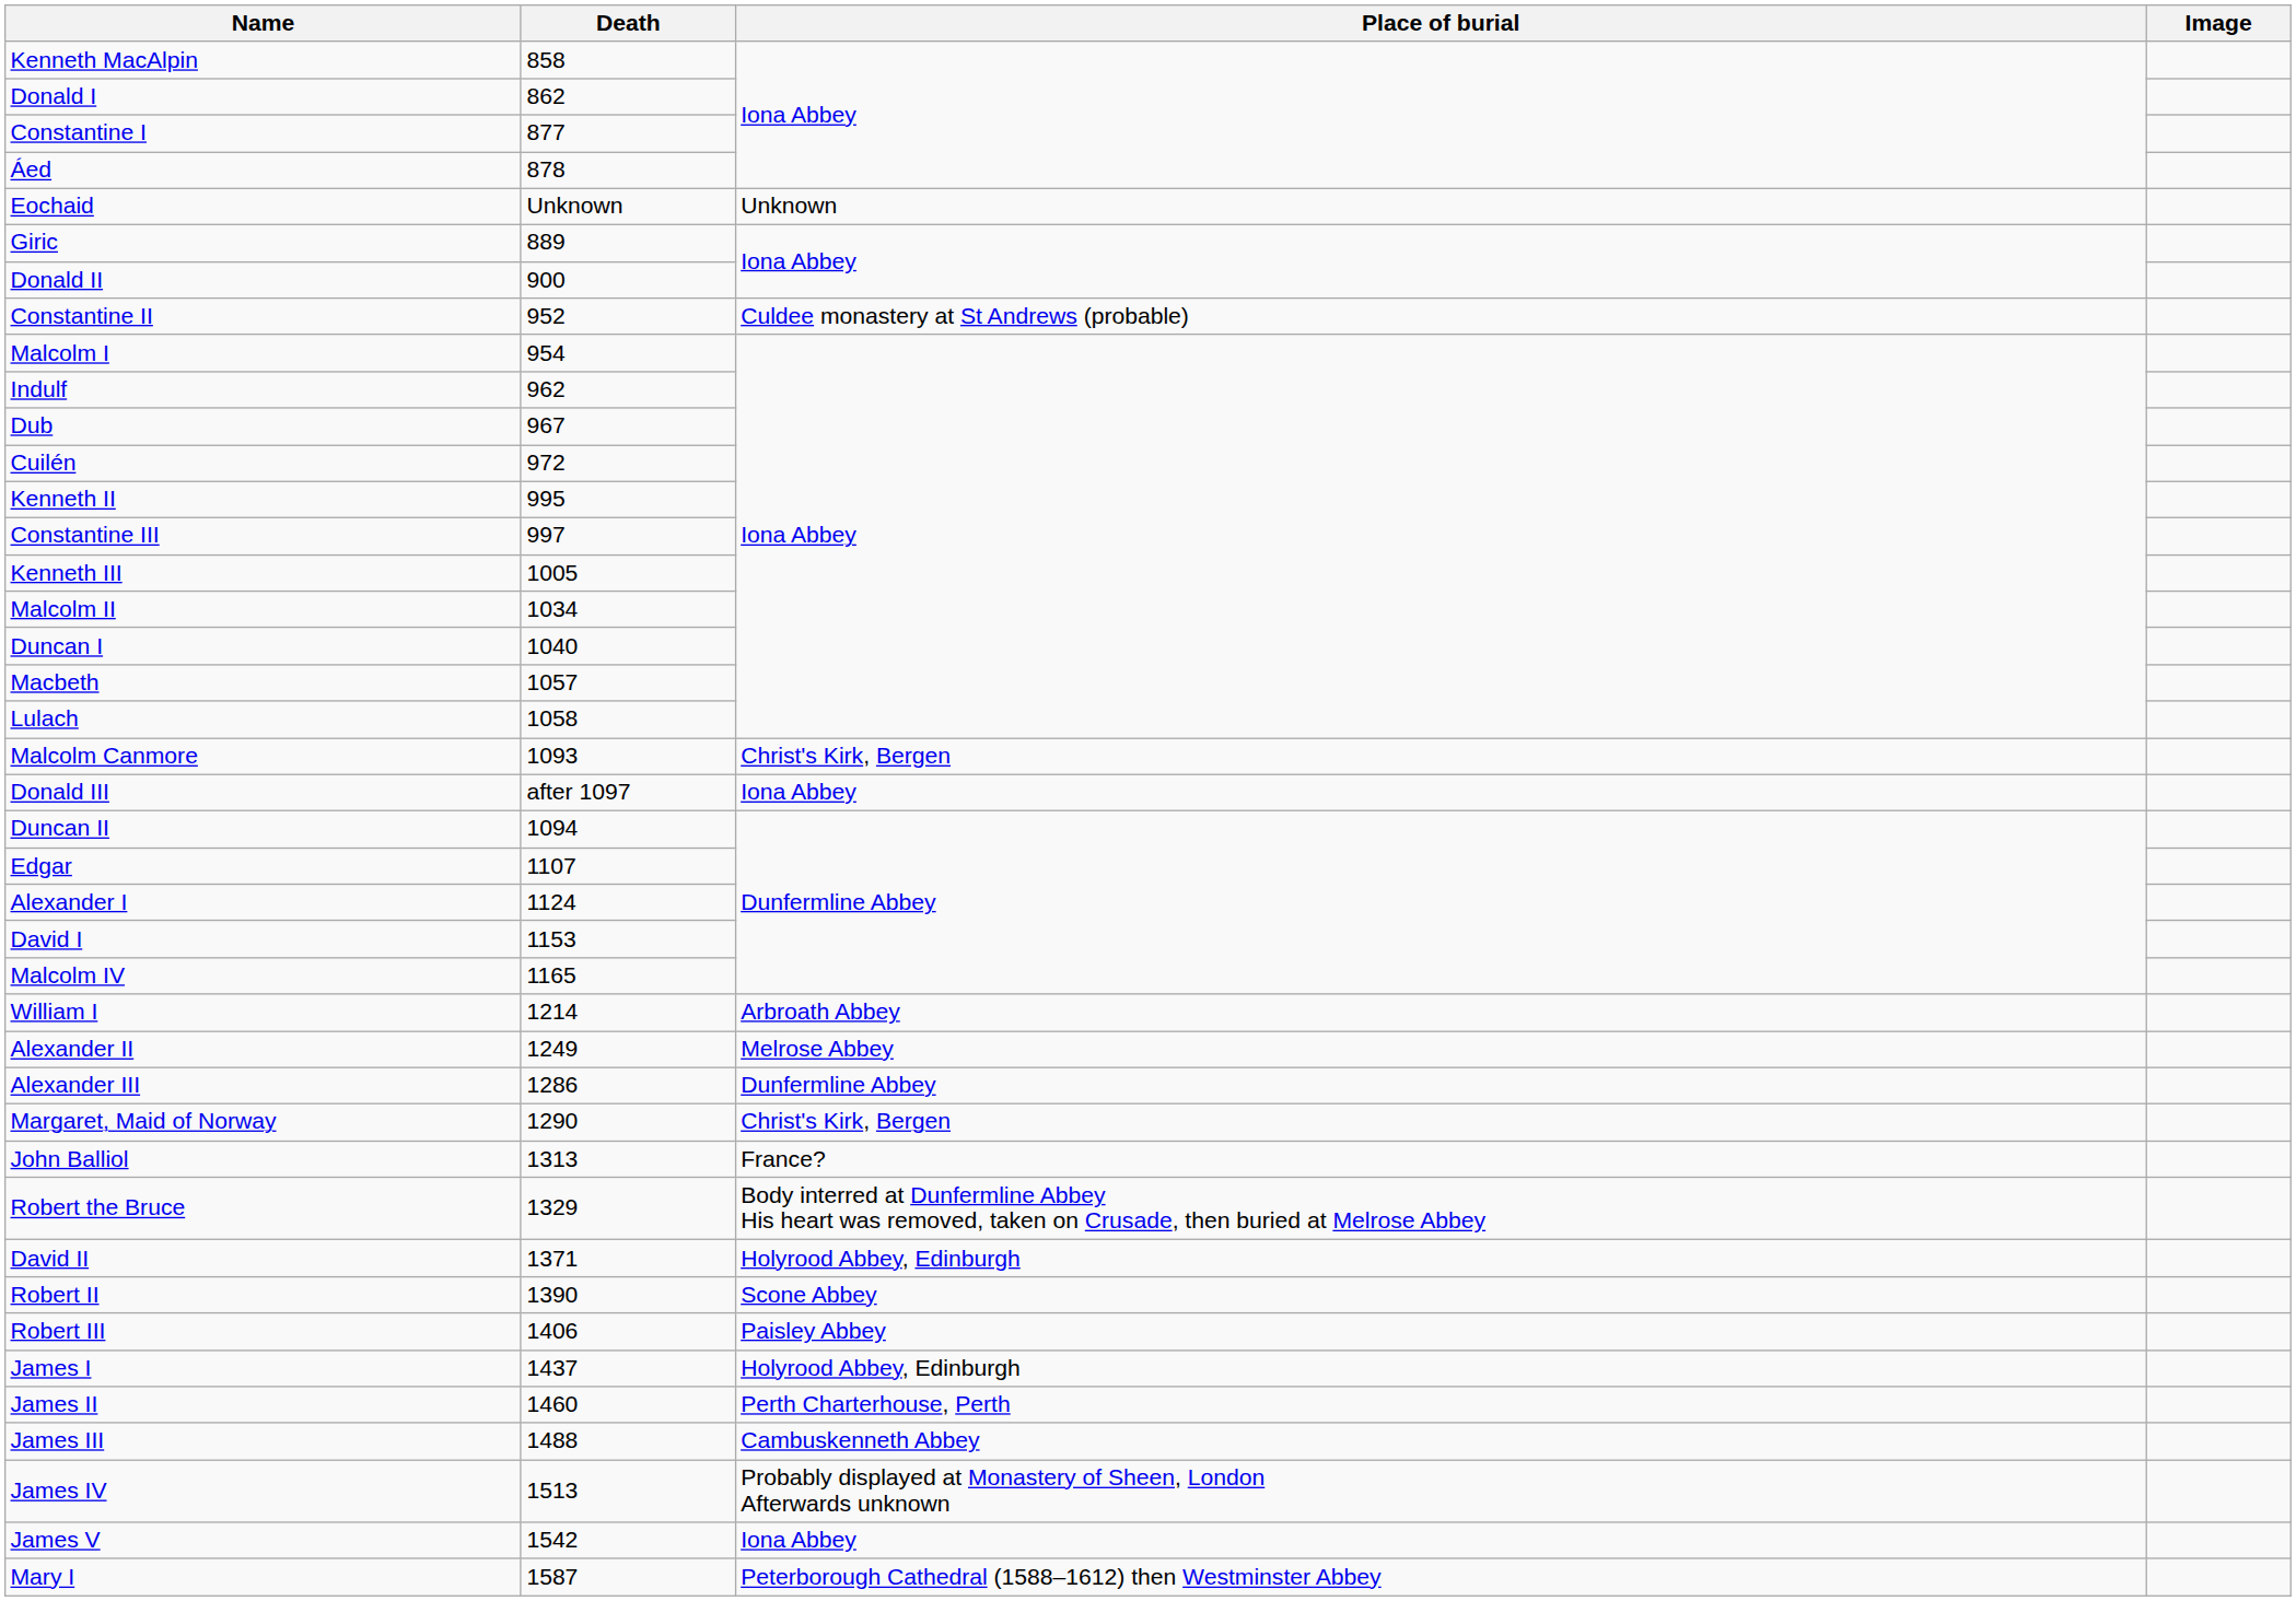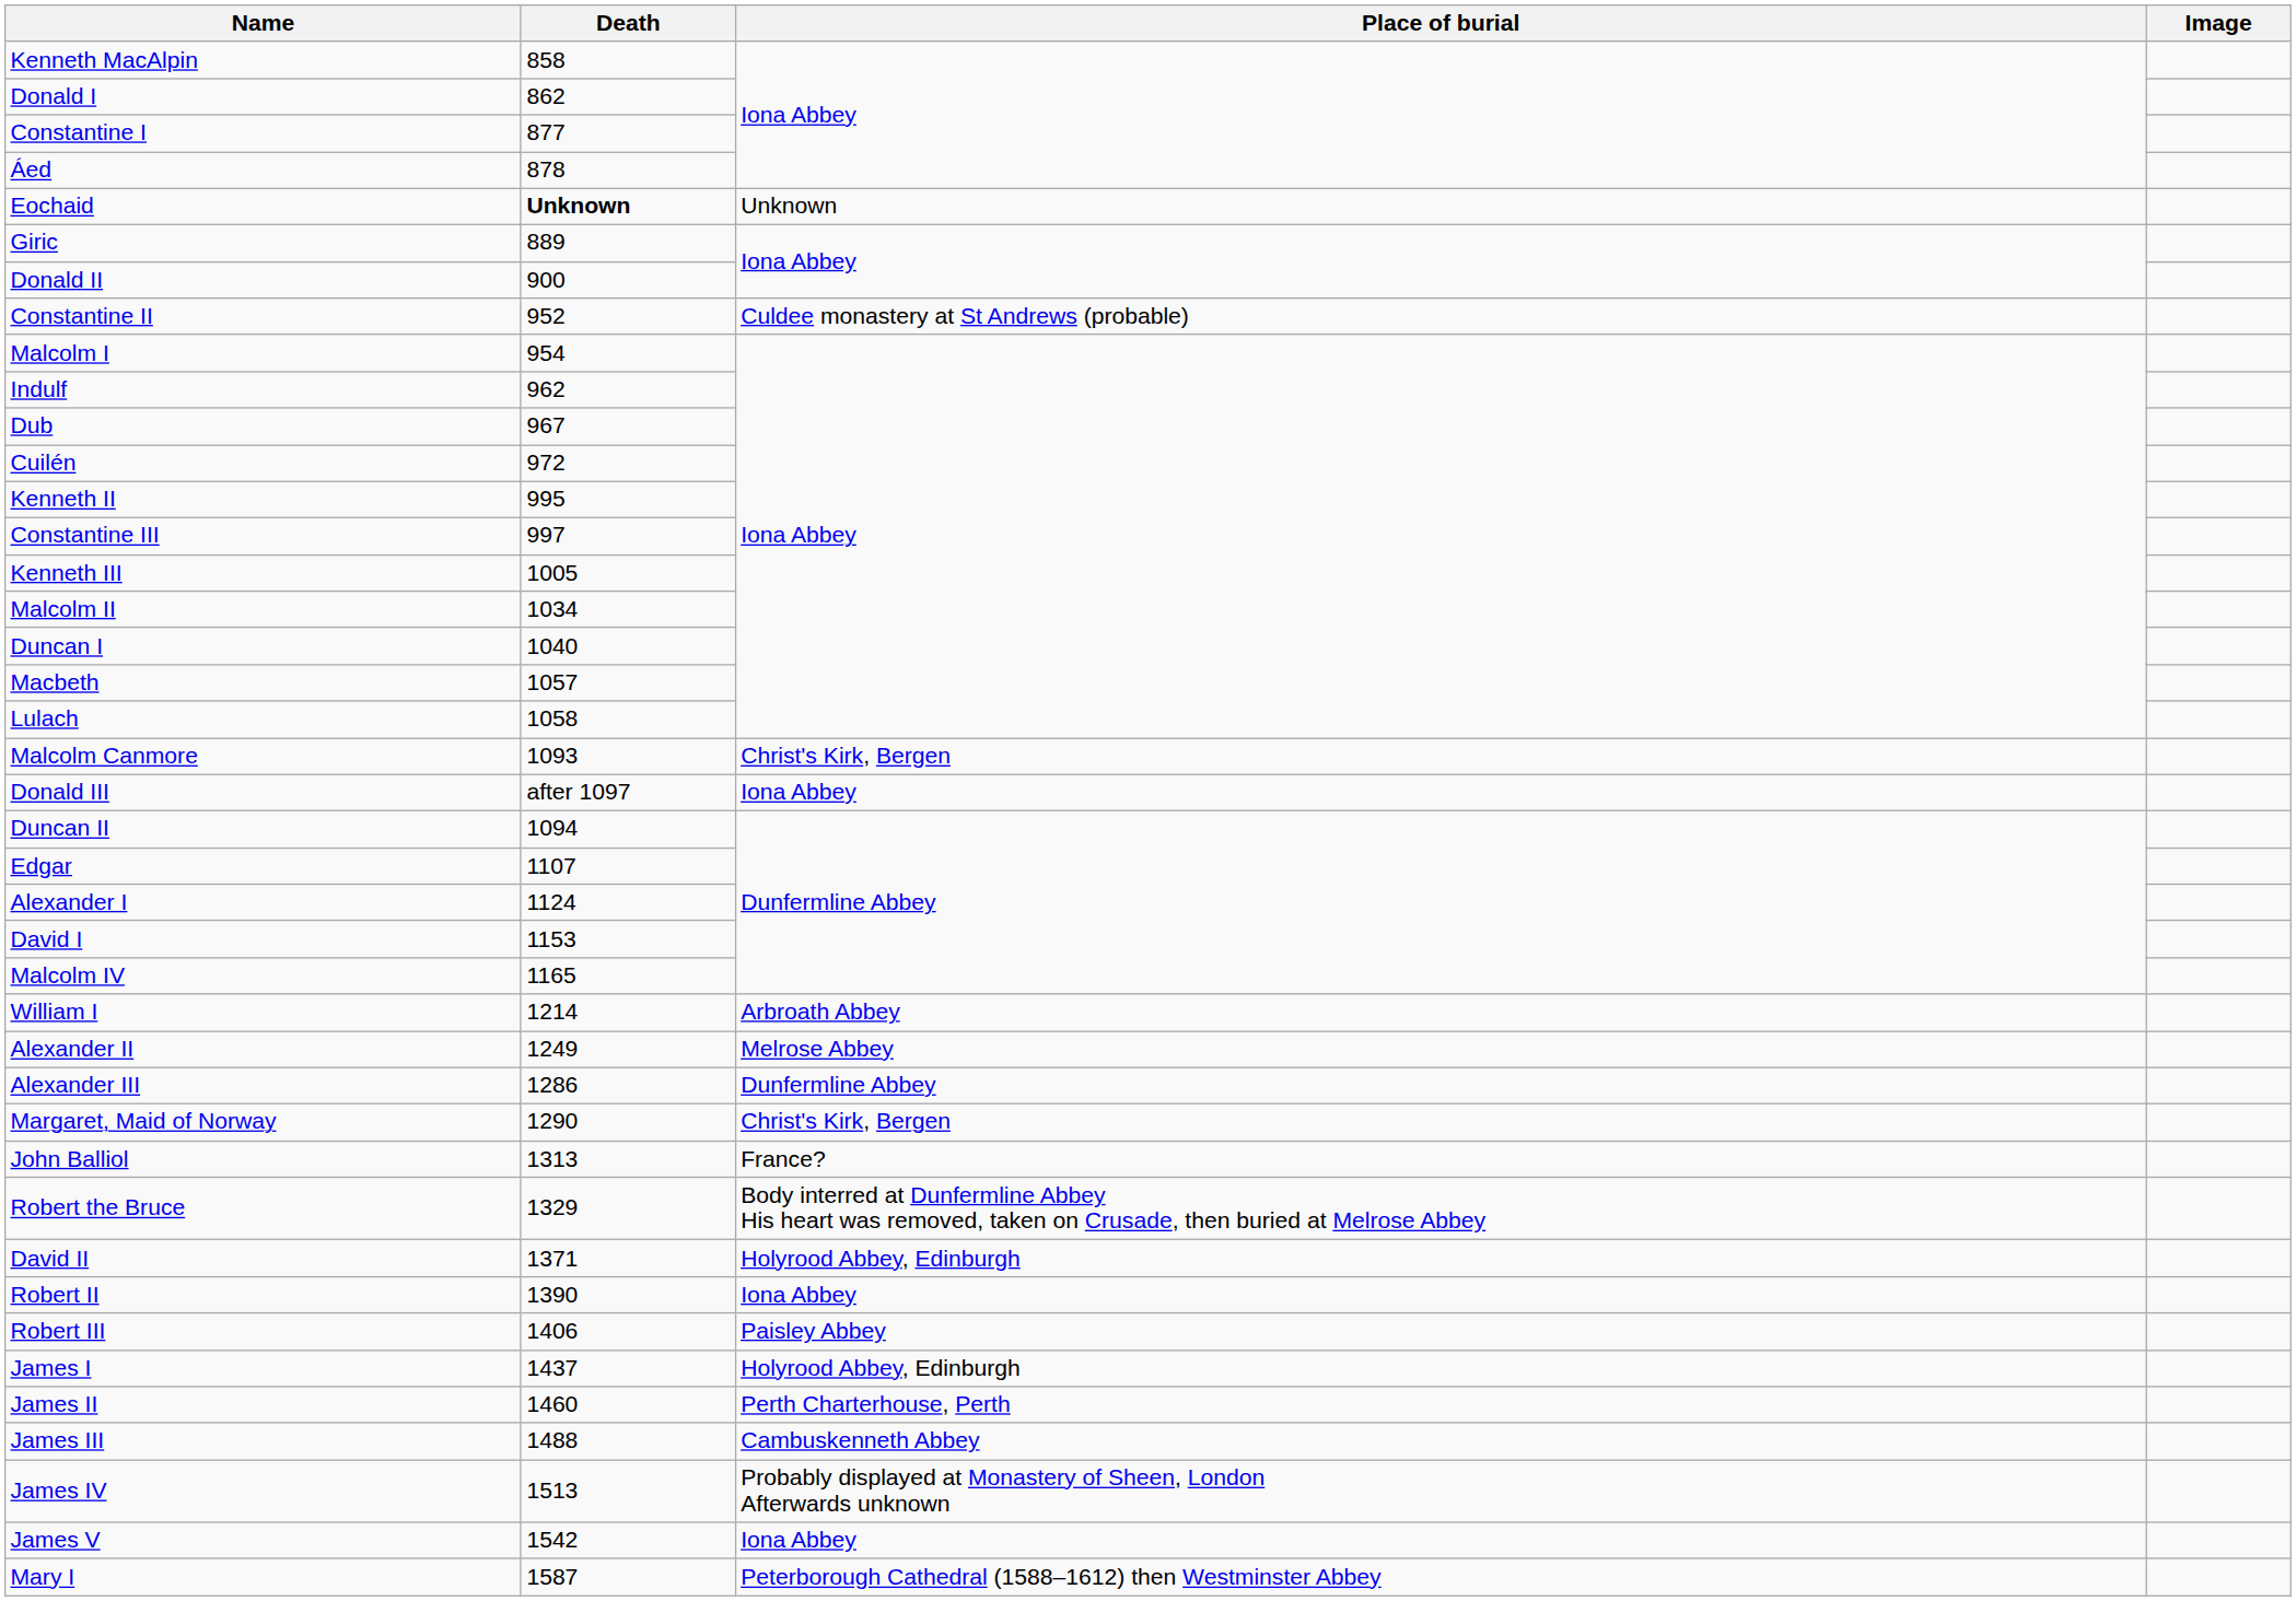Eochaid | Death: normal -> bold
Robert II | Place of burial: Scone Abbey -> Iona Abbey
